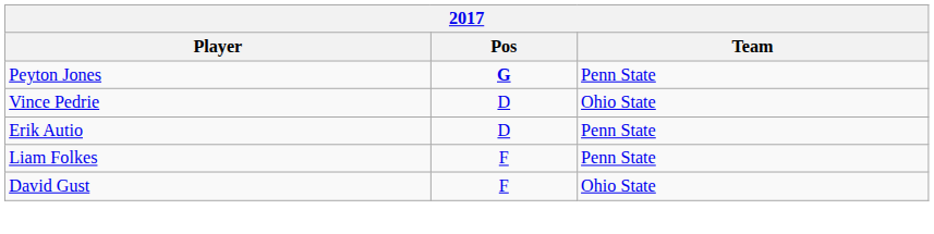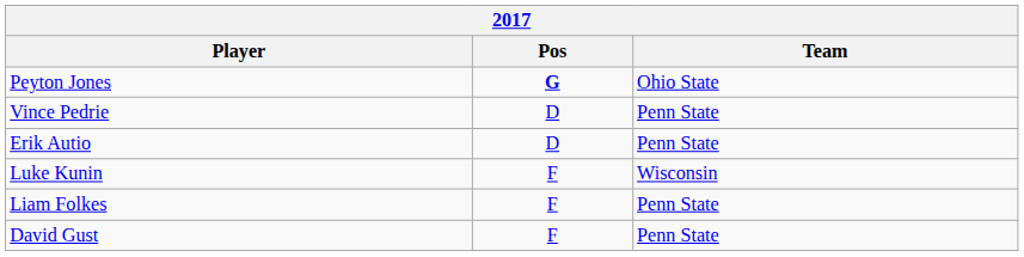Peyton Jones | Team: Penn State -> Ohio State
Vince Pedrie | Team: Ohio State -> Penn State
+ row: Luke Kunin | F | Wisconsin
David Gust | Team: Ohio State -> Penn State
